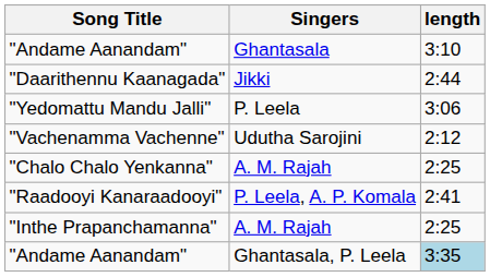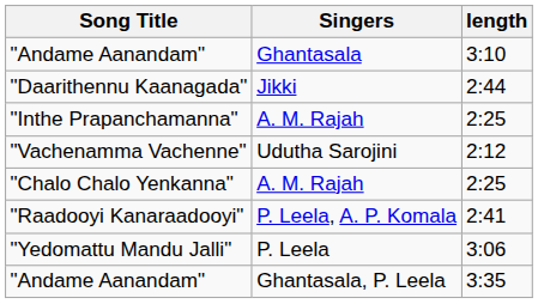rows swapped: "Inthe Prapanchamanna" <-> "Yedomattu Mandu Jalli"
"Andame Aanandam" / Ghantasala, P. Leela | length: lightblue background -> no background
